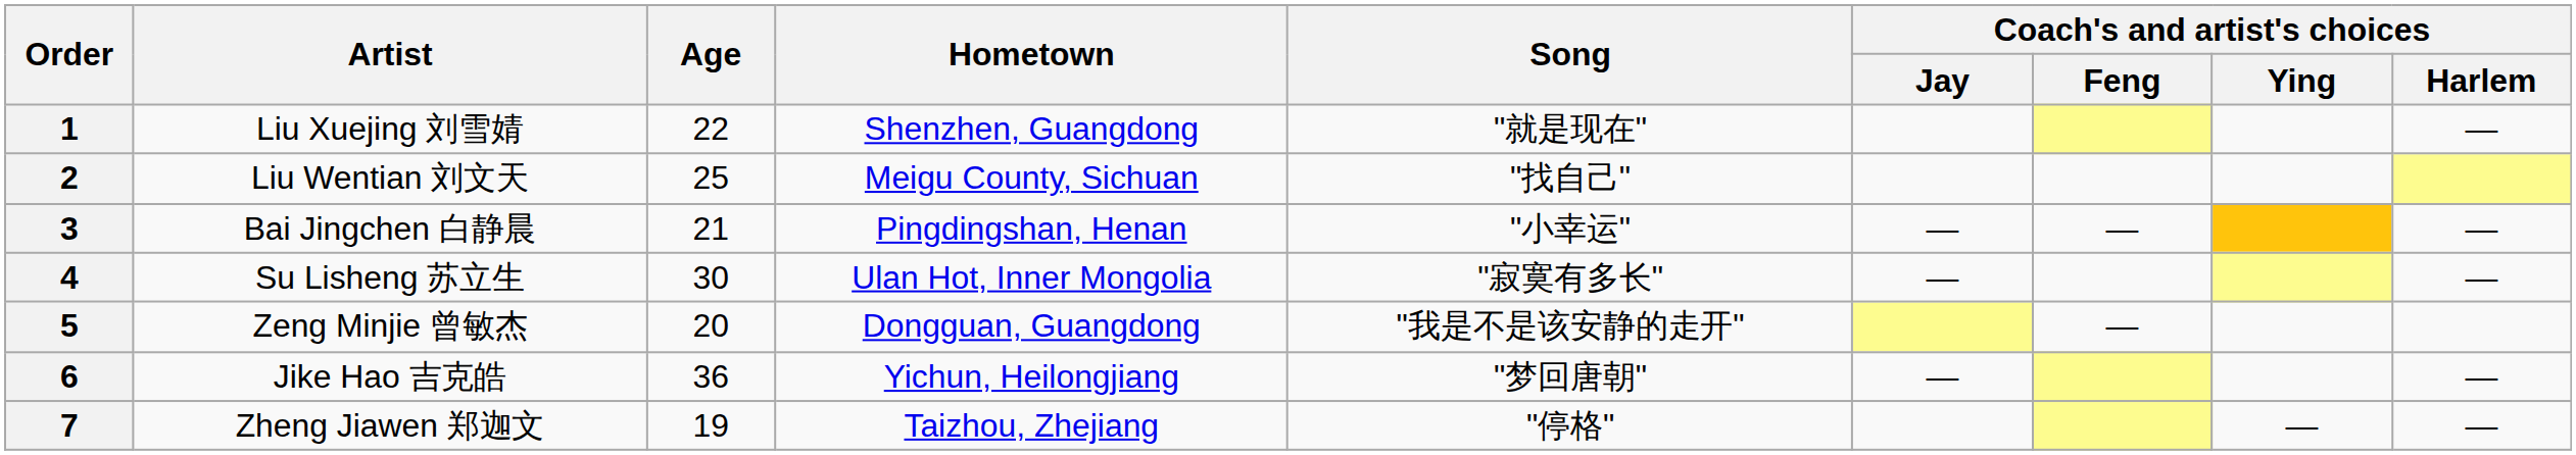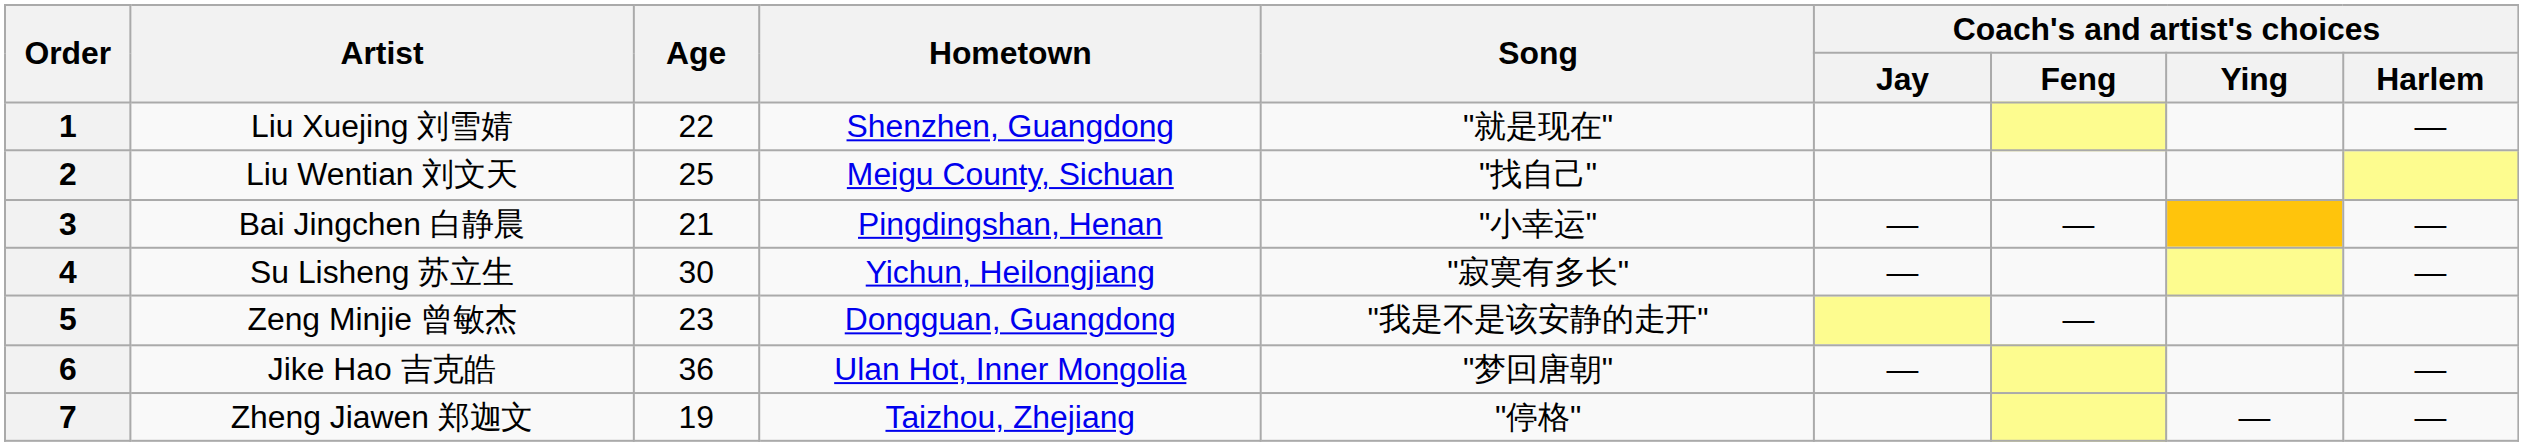4 | Hometown: Ulan Hot, Inner Mongolia -> Yichun, Heilongjiang
5 | Age: 20 -> 23
6 | Hometown: Yichun, Heilongjiang -> Ulan Hot, Inner Mongolia
